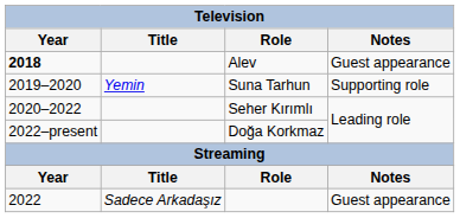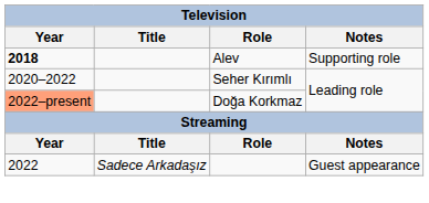Alev | Notes: Guest appearance -> Supporting role
- row: 2019–2020 | Yemin | Suna Tarhun | Supporting role
Doğa Korkmaz | Year: no background -> lightsalmon background
